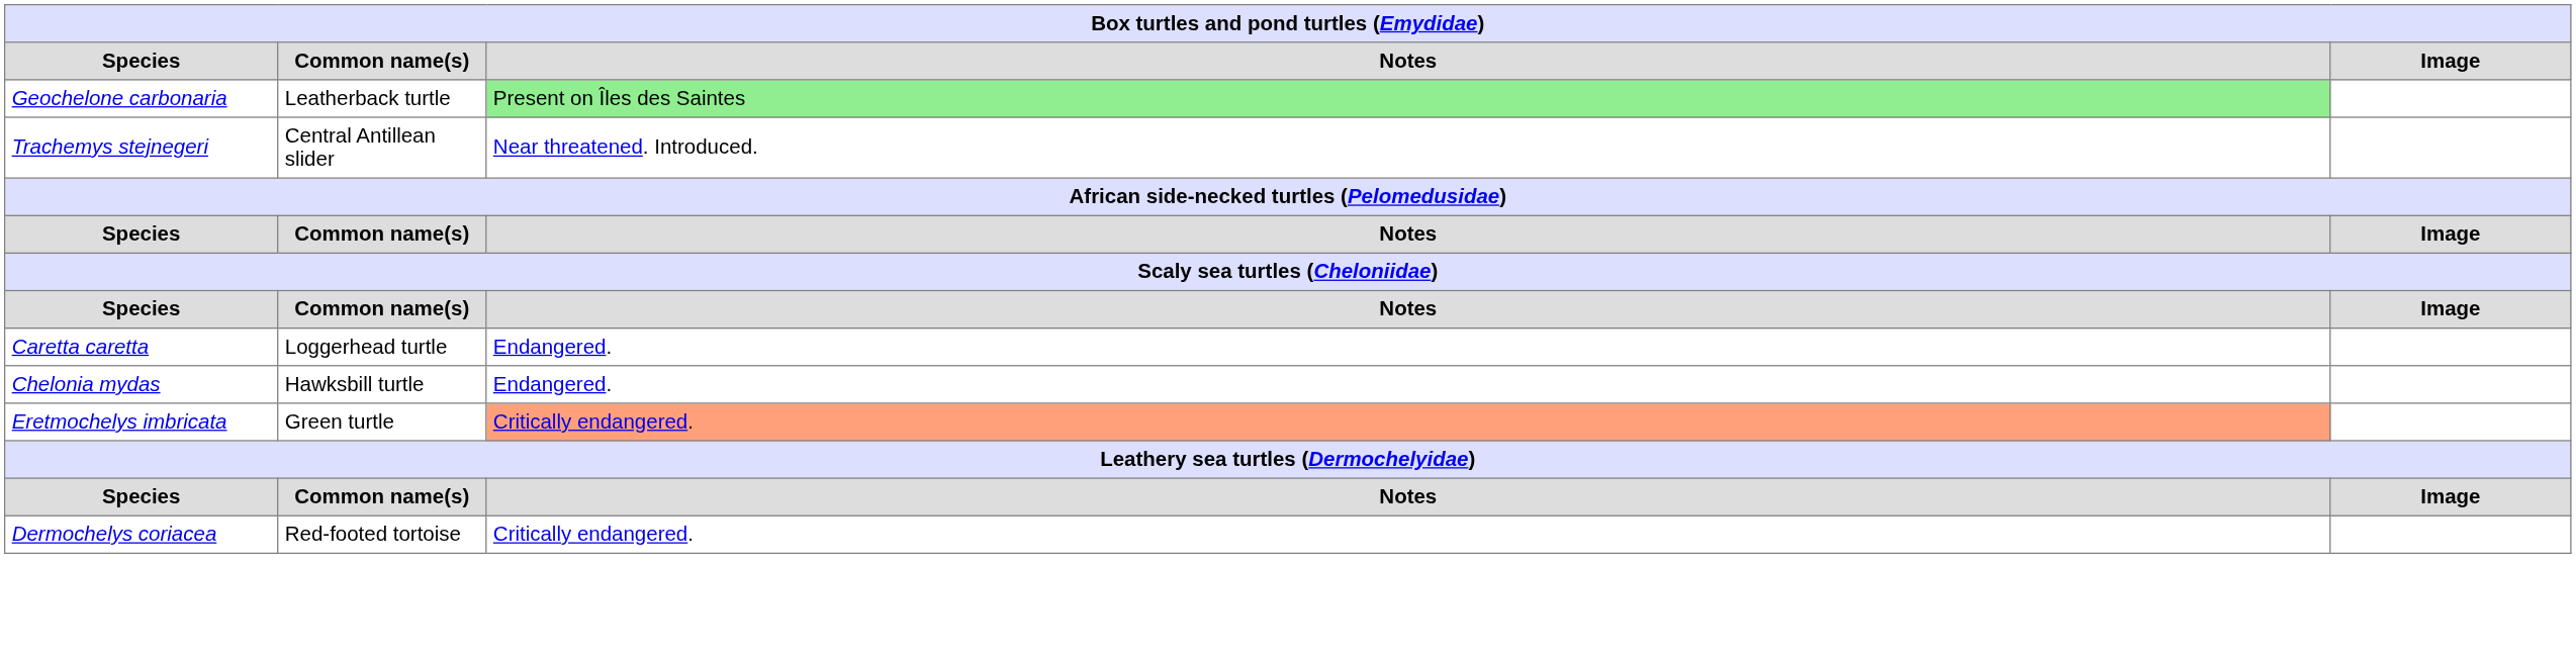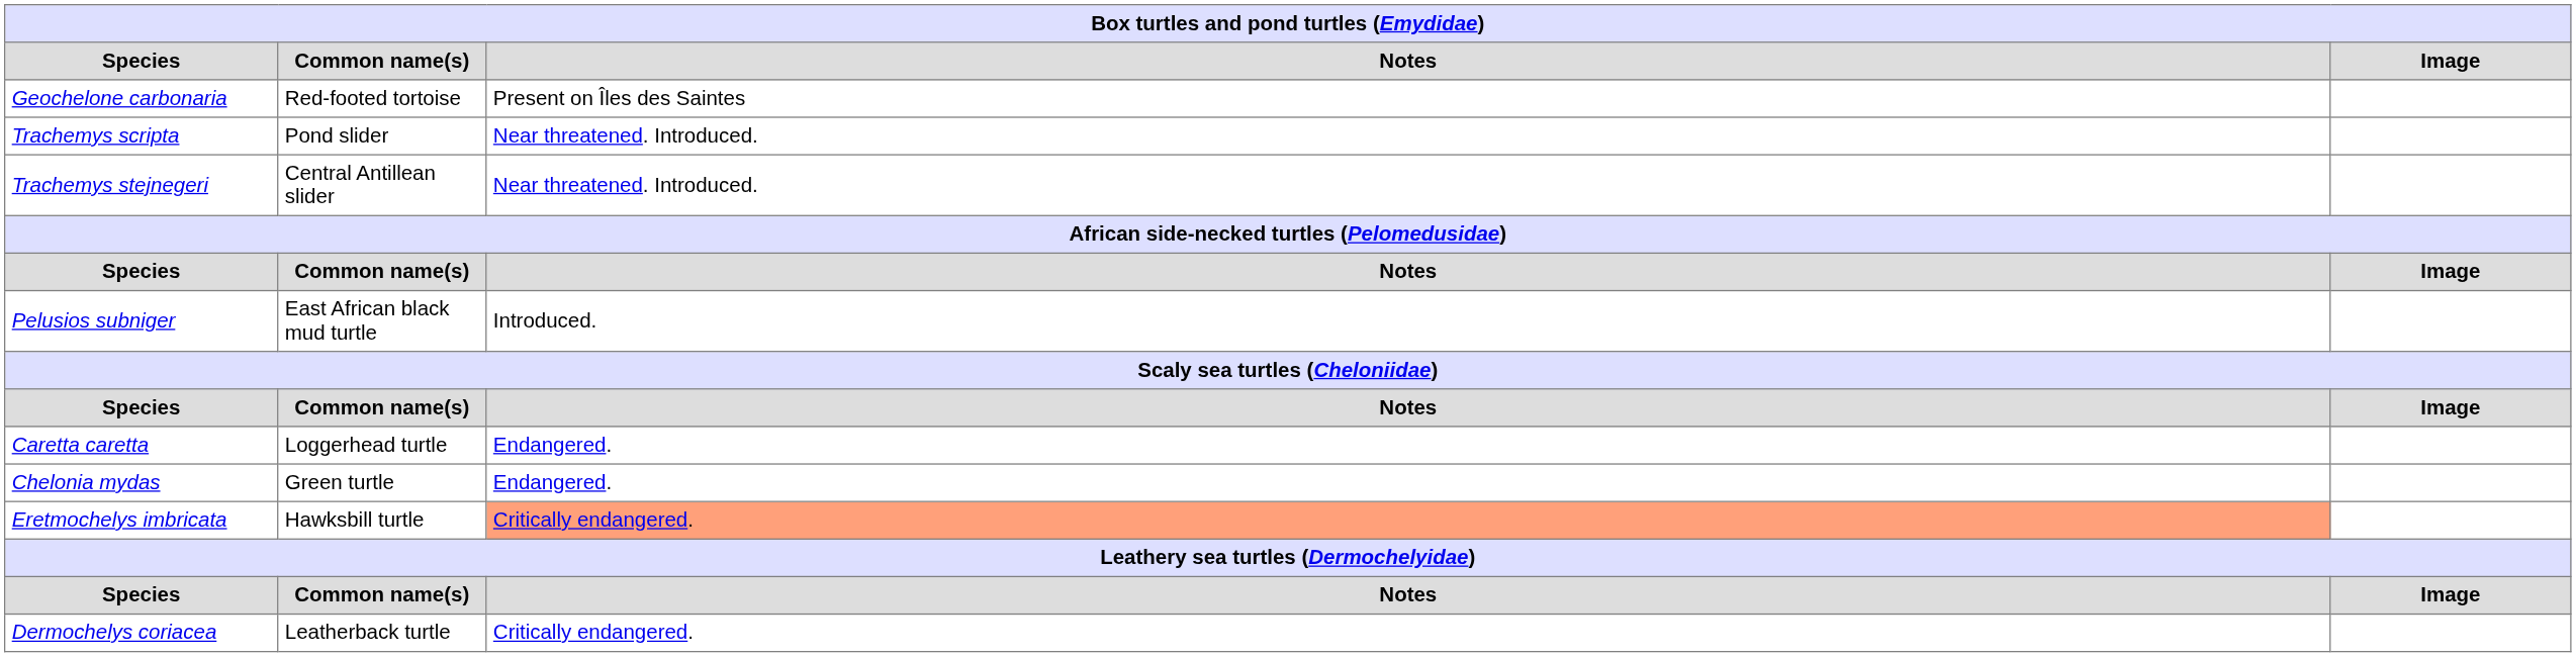Geochelone carbonaria | Common name(s): Leatherback turtle -> Red-footed tortoise
Geochelone carbonaria | Notes: lightgreen background -> no background
+ row: Trachemys scripta | Pond slider | Near threatened. Introduced.
+ row: Pelusios subniger | East African black mud turtle | Introduced.
Chelonia mydas | Common name(s): Hawksbill turtle -> Green turtle
Eretmochelys imbricata | Common name(s): Green turtle -> Hawksbill turtle
Dermochelys coriacea | Common name(s): Red-footed tortoise -> Leatherback turtle
